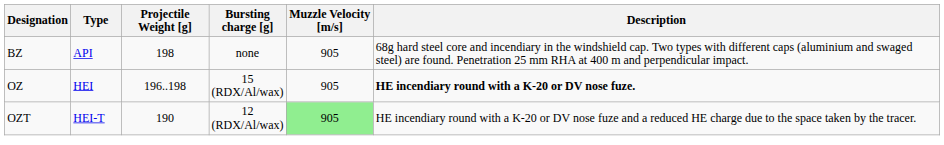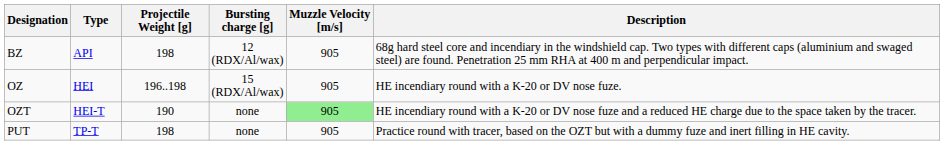BZ | Bursting charge [g]: none -> 12 (RDX/Al/wax)
OZ | Description: bold -> normal
OZT | Bursting charge [g]: 12 (RDX/Al/wax) -> none
+ row: PUT | TP-T | 198 | none | 905 | Practice round with tracer, based on the OZT but with a dummy fuze and inert filling in HE cavity.
